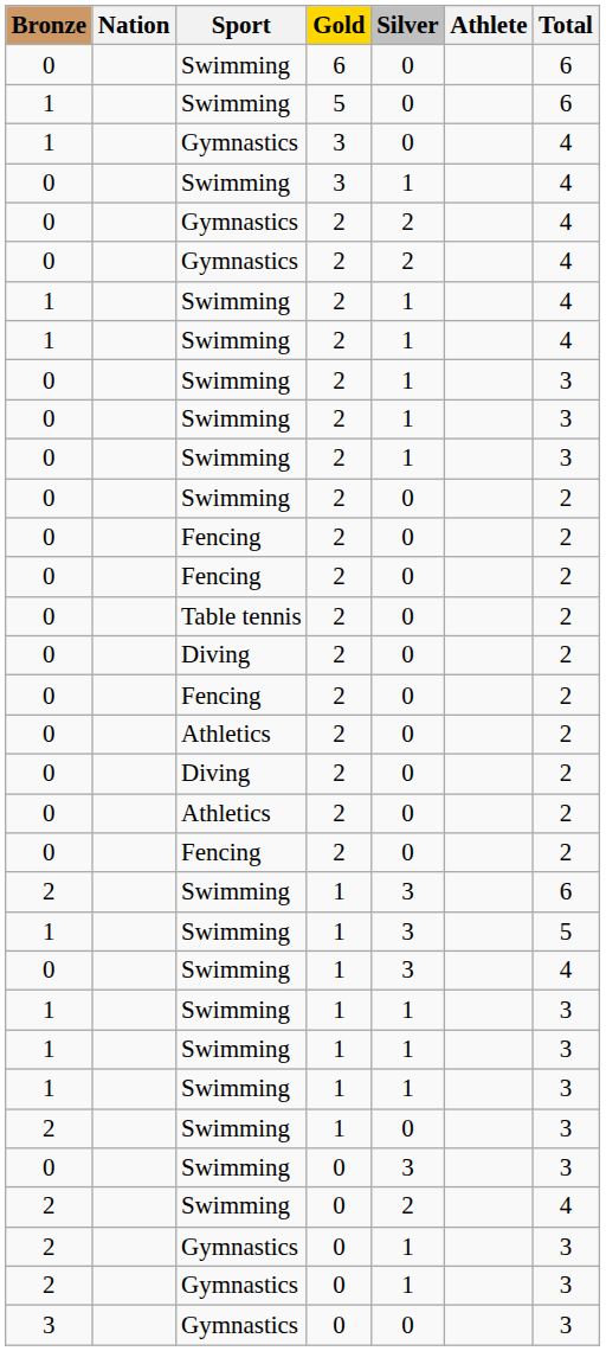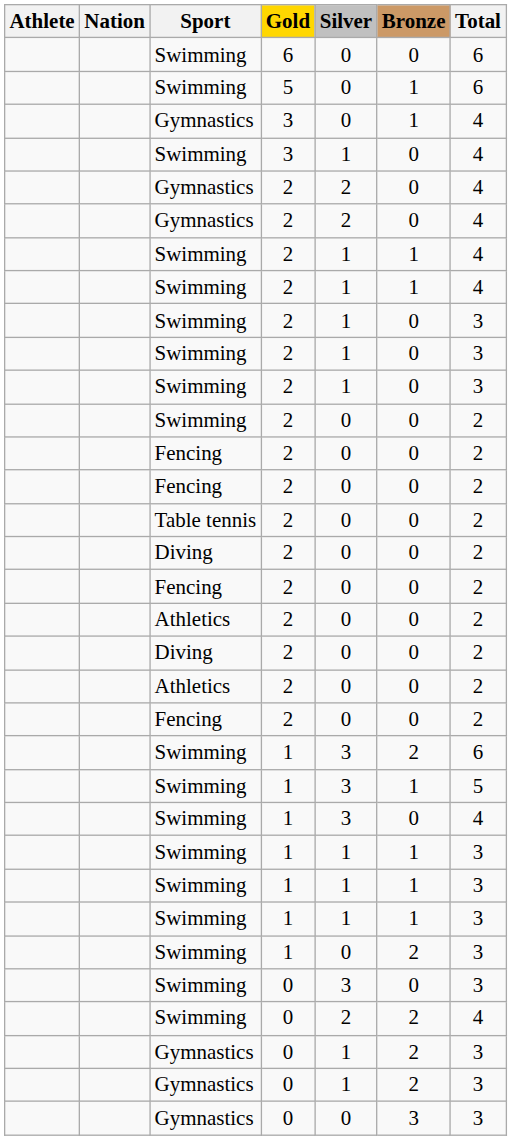columns swapped: Athlete <-> Bronze
